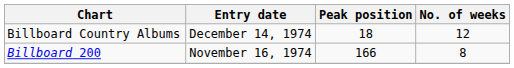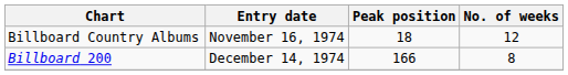Billboard Country Albums | Entry date: December 14, 1974 -> November 16, 1974
Billboard 200 | Entry date: November 16, 1974 -> December 14, 1974
